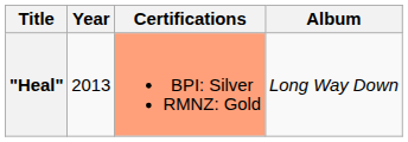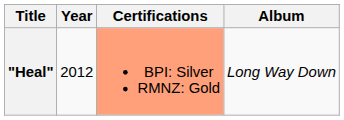"Heal" | Year: 2013 -> 2012
